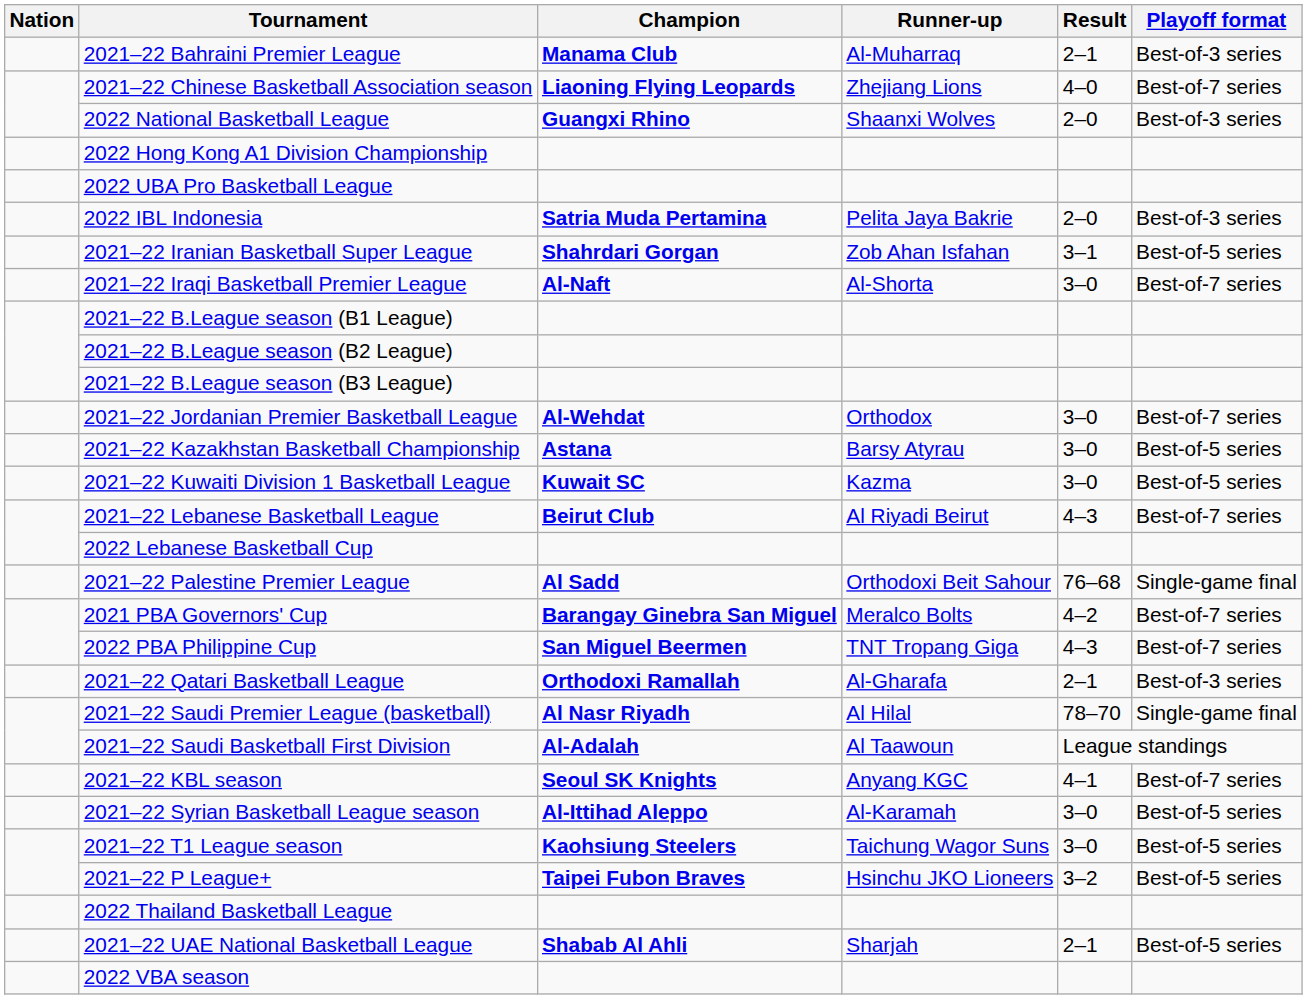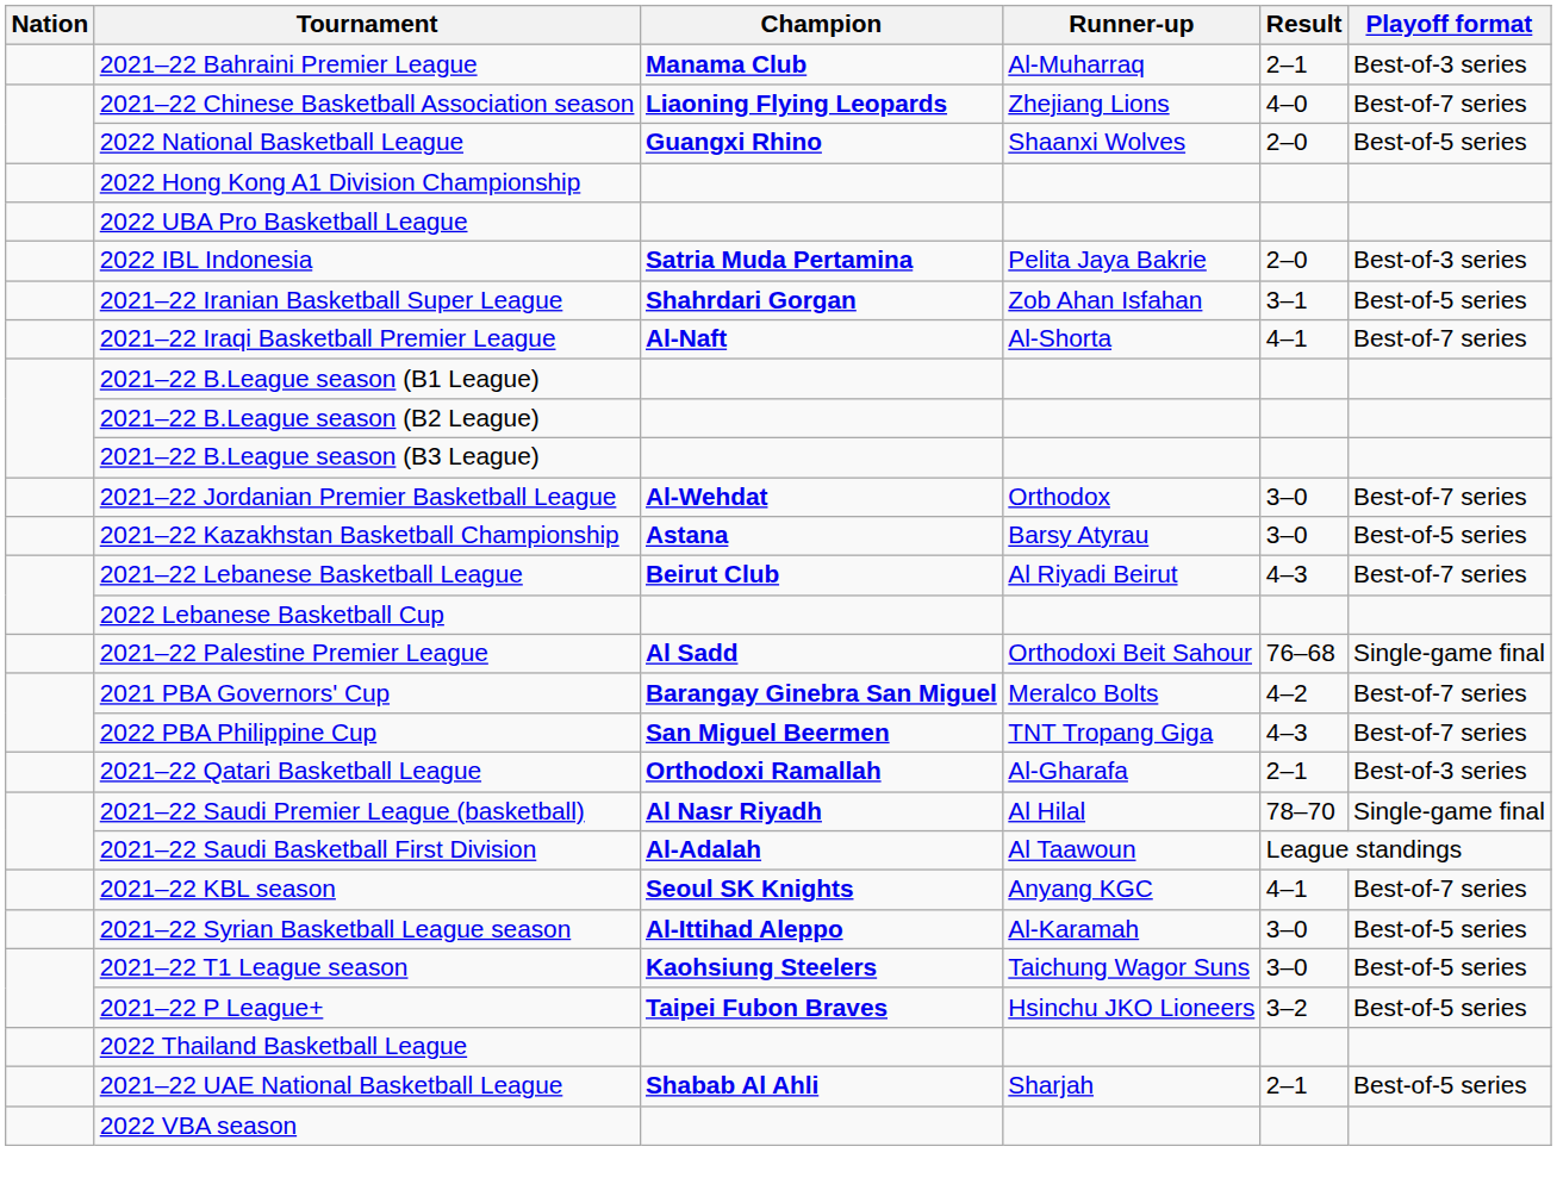2022 National Basketball League | Playoff format: Best-of-3 series -> Best-of-5 series
2021–22 Iraqi Basketball Premier League | Result: 3–0 -> 4–1
- row: 2021–22 Kuwaiti Division 1 Basketball League | Kuwait SC | Kazma | 3–0 | Best-of-5 series
